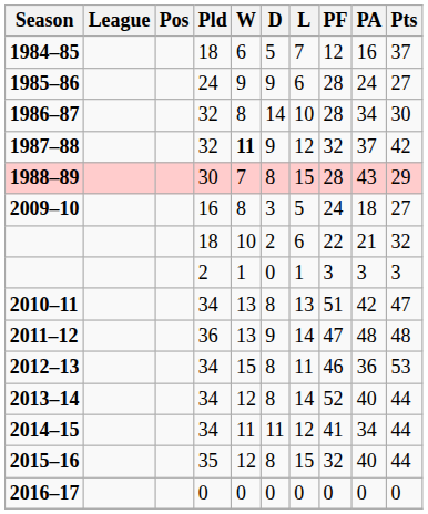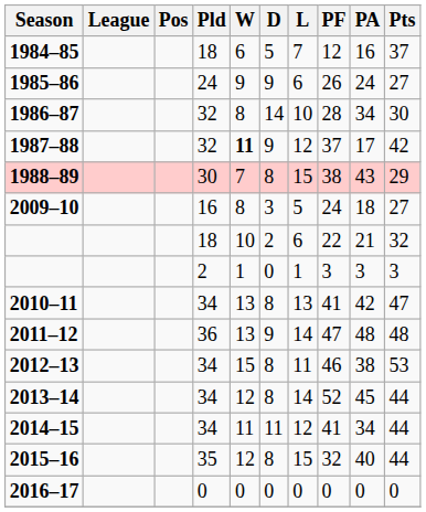1985–86 | PF: 28 -> 26
1987–88 | PF: 32 -> 37
1987–88 | PA: 37 -> 17
1988–89 | PF: 28 -> 38
2010–11 | PF: 51 -> 41
2012–13 | PA: 36 -> 38
2013–14 | PA: 40 -> 45
